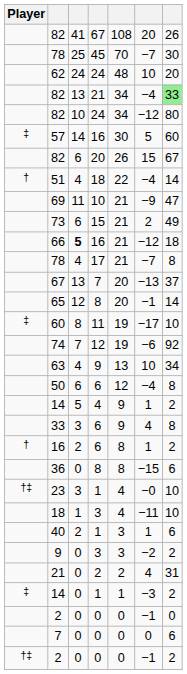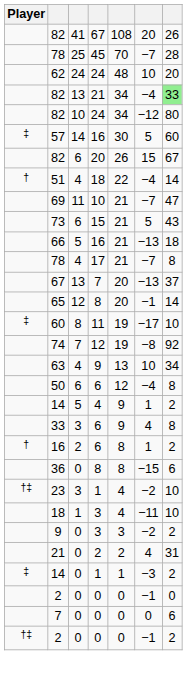78 / 45 | column 7: 30 -> 28
69 | column 6: −9 -> −7
73 | column 6: 2 -> 5
73 | column 7: 49 -> 43
66 | column 3: bold -> normal
66 | column 6: −12 -> −13
74 | column 6: −6 -> −8
23 | column 6: −0 -> −2
- row: 40 | 2 | 1 | 3 | 1 | 6
